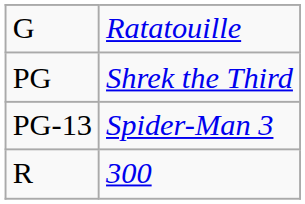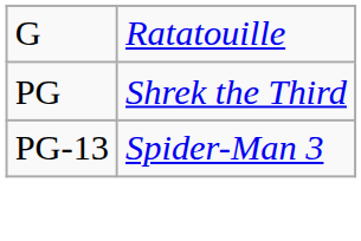- row: R | 300
